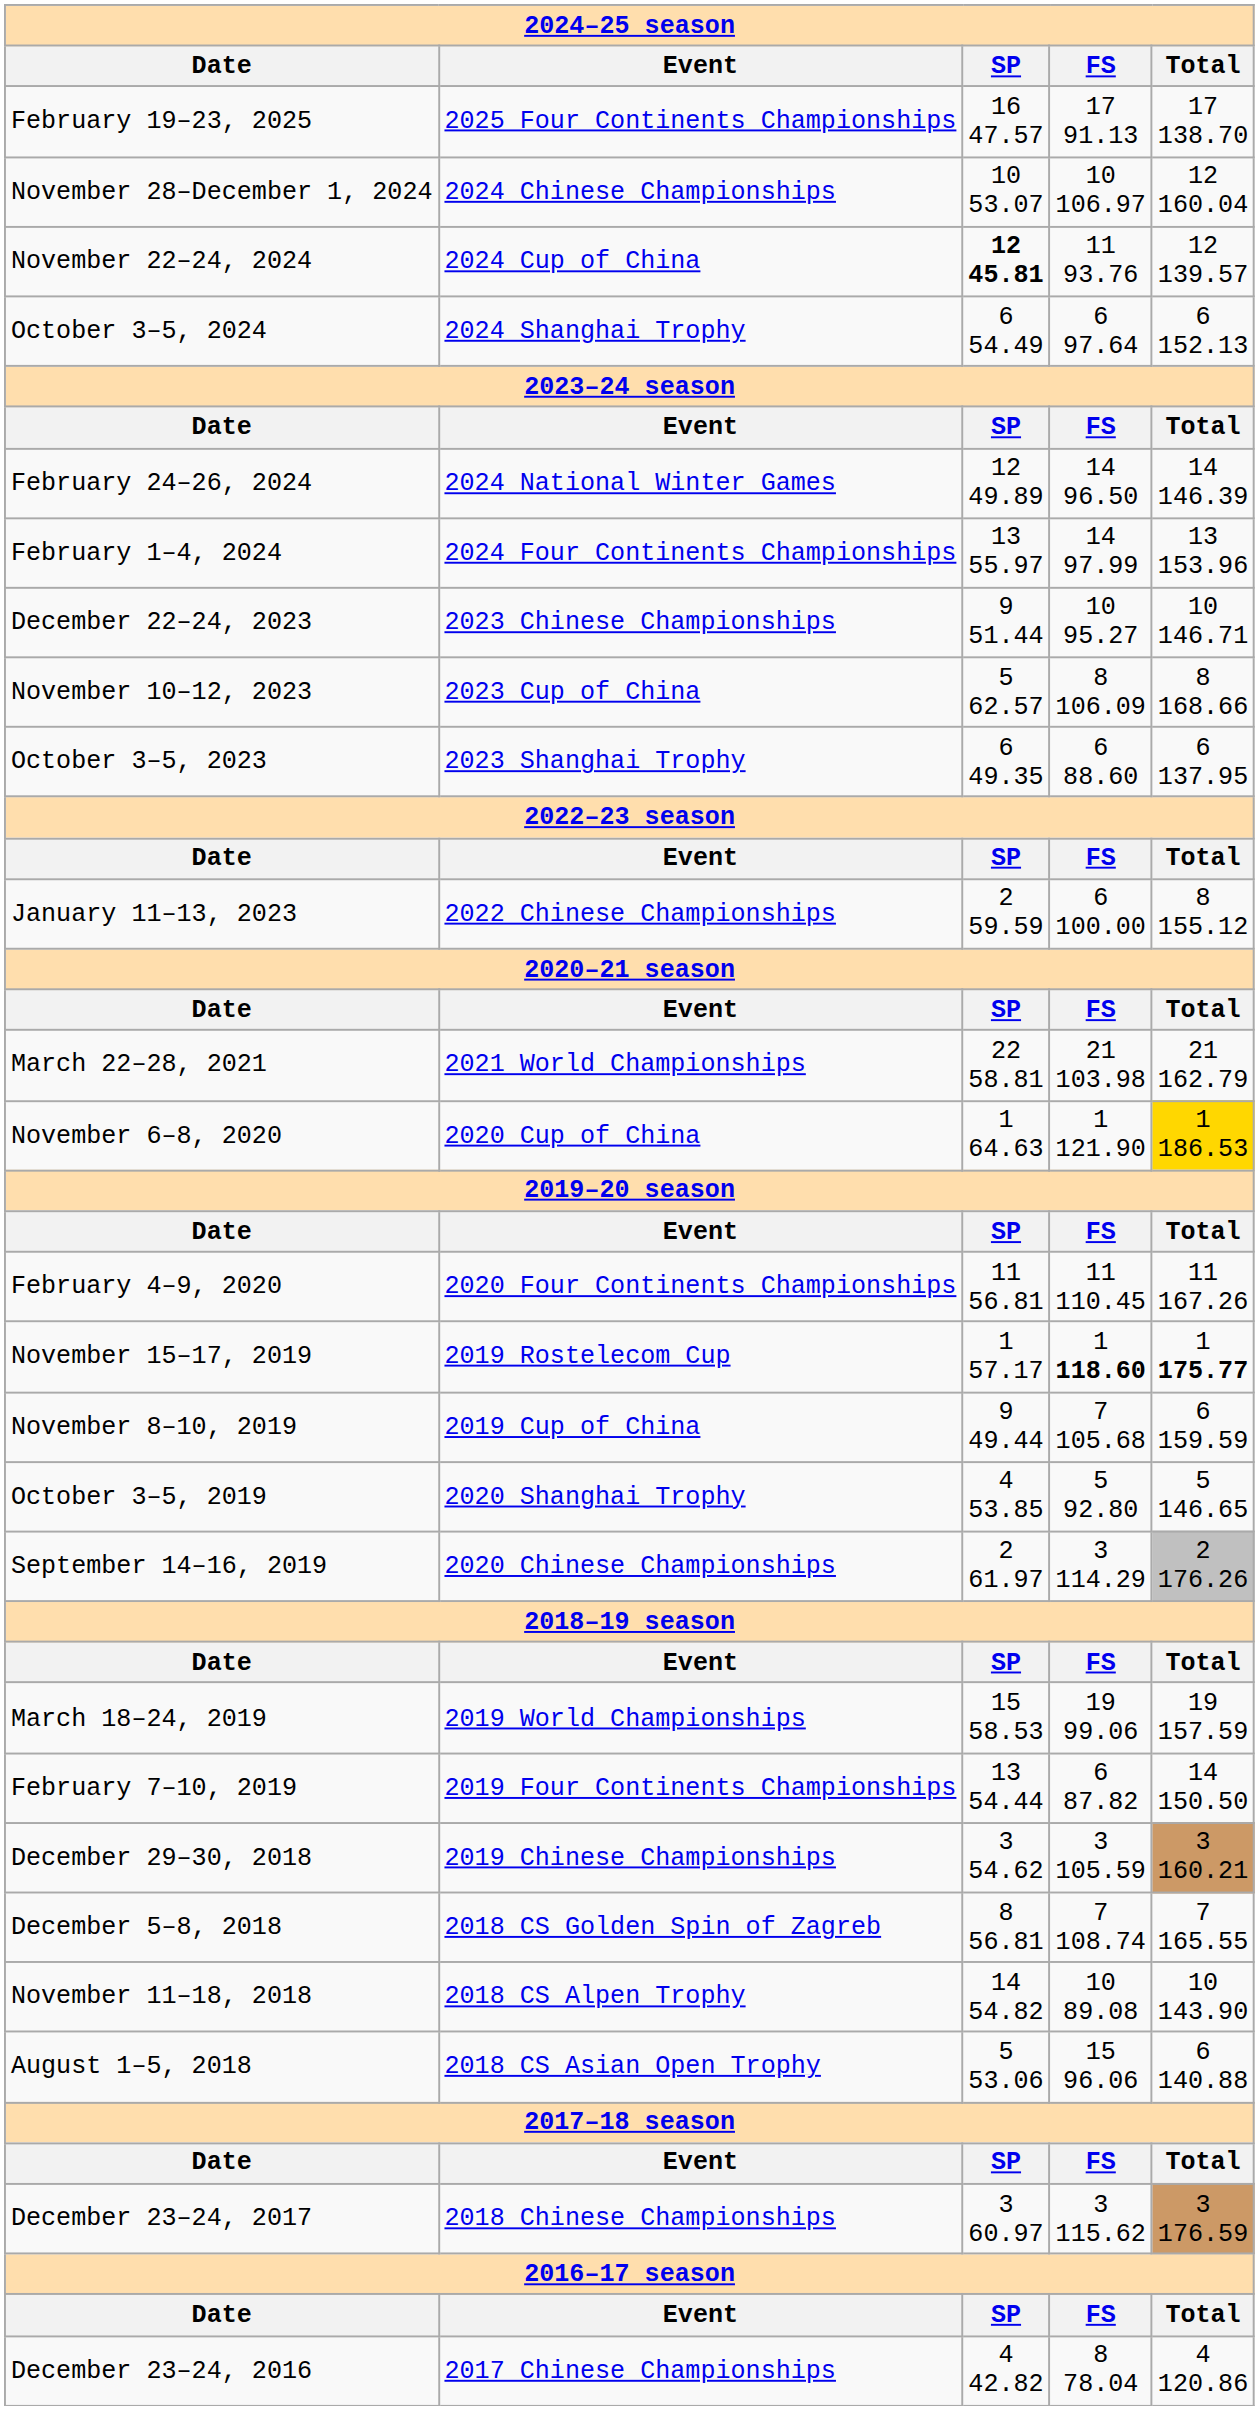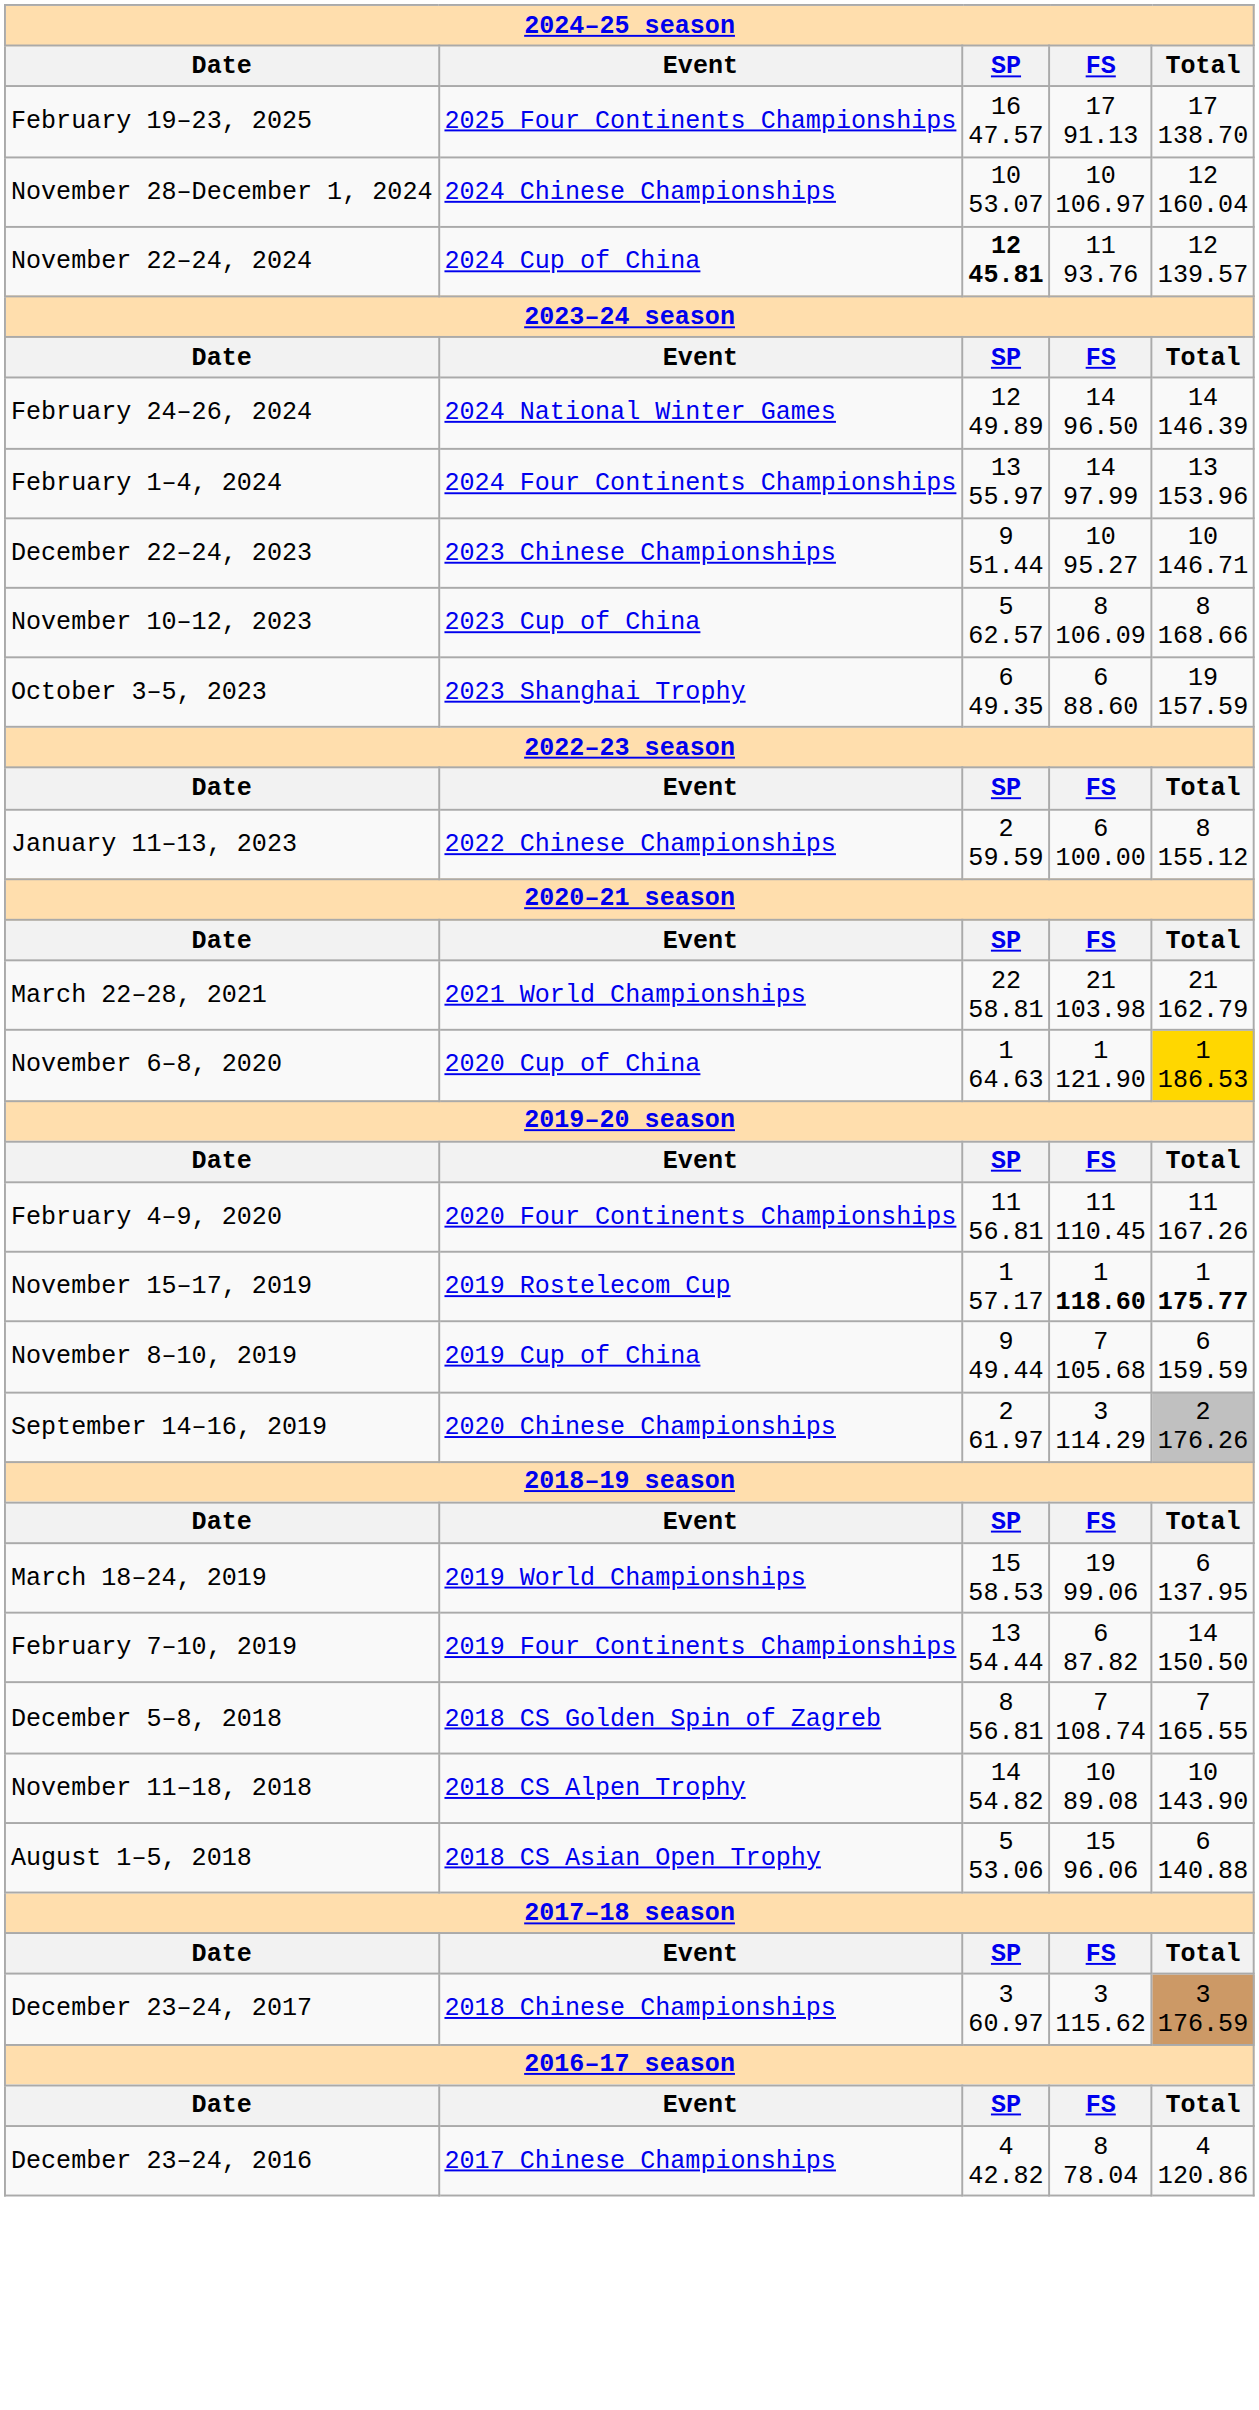- row: October 3–5, 2024 | 2024 Shanghai Trophy | 6 54.49 | 6 97.64 | 6 152.13
October 3–5, 2023 | column 5: 6 137.95 -> 19 157.59
- row: October 3–5, 2019 | 2020 Shanghai Trophy | 4 53.85 | 5 92.80 | 5 146.65
March 18–24, 2019 | column 5: 19 157.59 -> 6 137.95
- row: December 29–30, 2018 | 2019 Chinese Championships | 3 54.62 | 3 105.59 | 3 160.21
